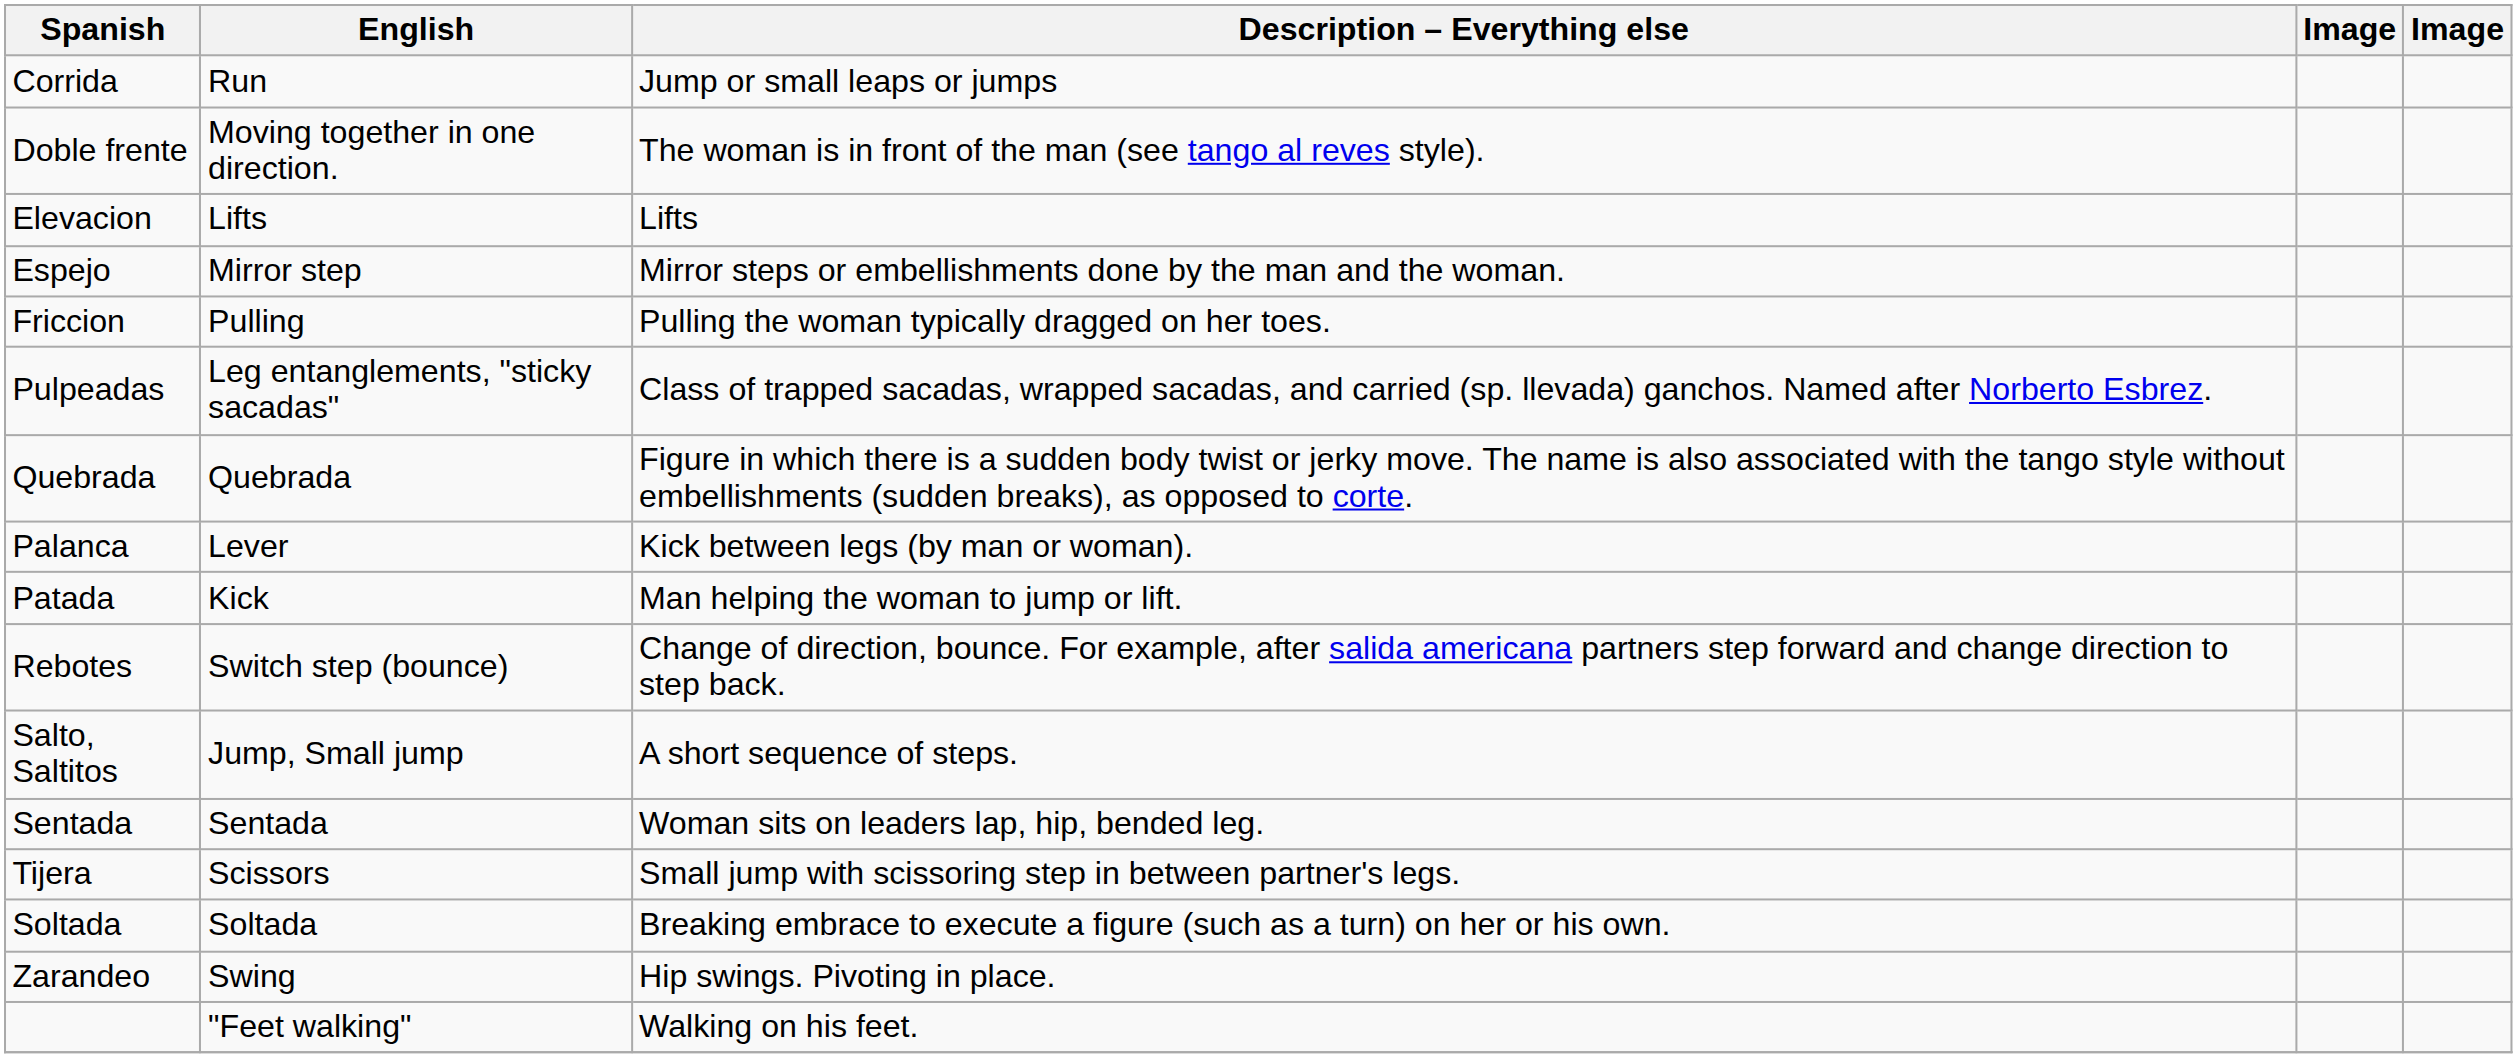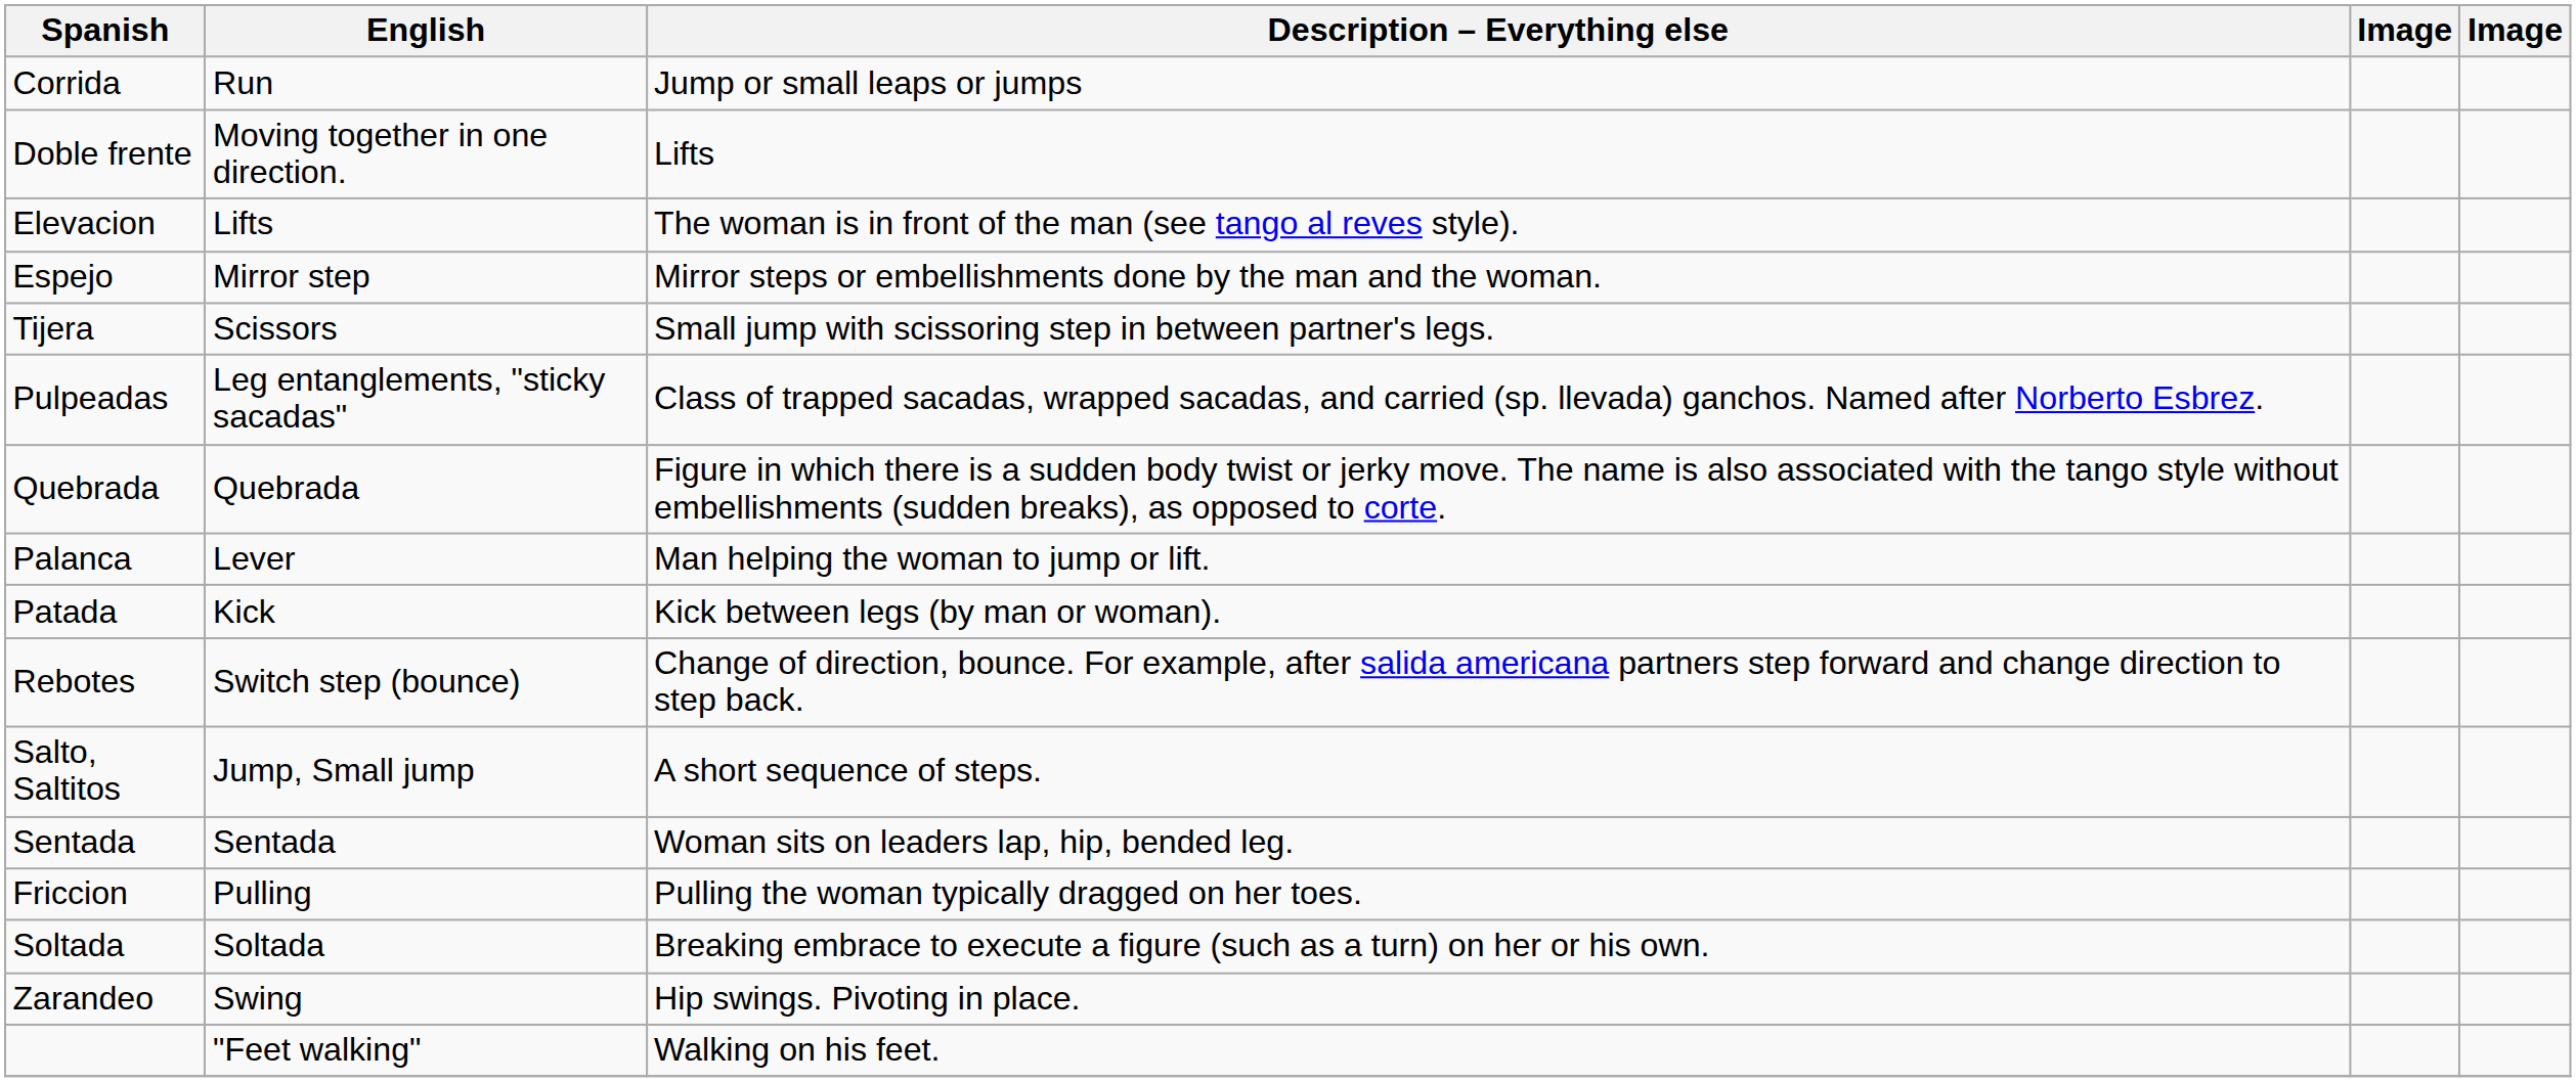Doble frente | Description – Everything else: The woman is in front of the man (see tango al reves style). -> Lifts
Elevacion | Description – Everything else: Lifts -> The woman is in front of the man (see tango al reves style).
rows swapped: Friccion <-> Tijera
Palanca | Description – Everything else: Kick between legs (by man or woman). -> Man helping the woman to jump or lift.
Patada | Description – Everything else: Man helping the woman to jump or lift. -> Kick between legs (by man or woman).
